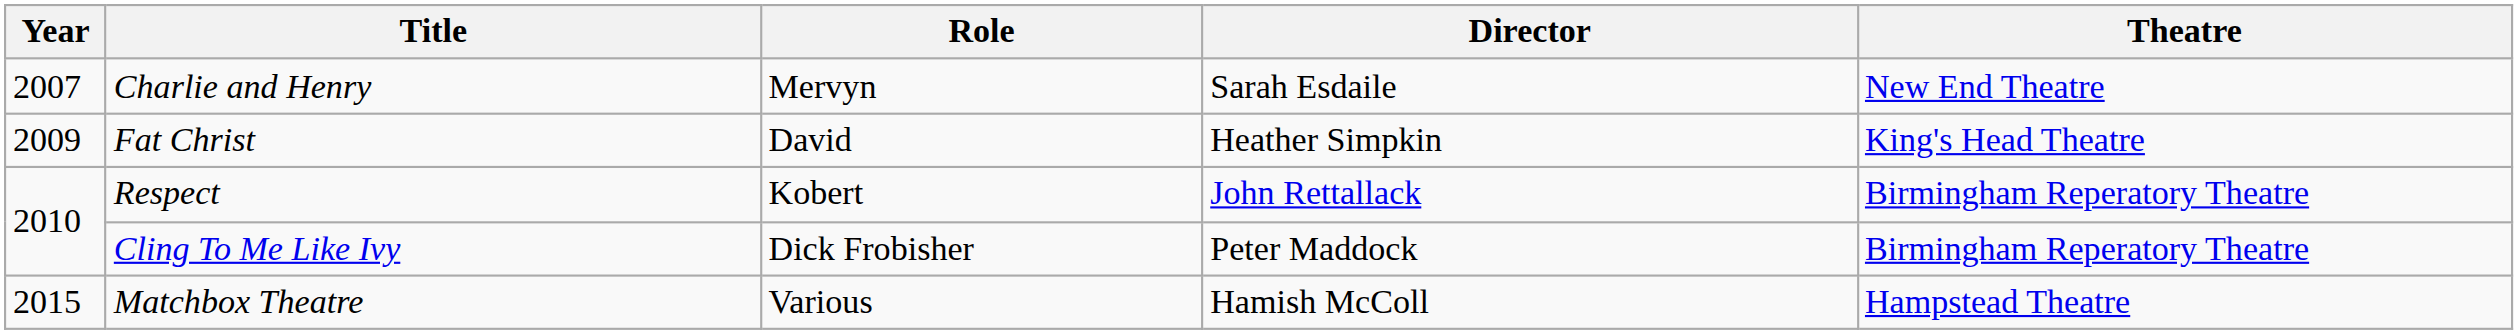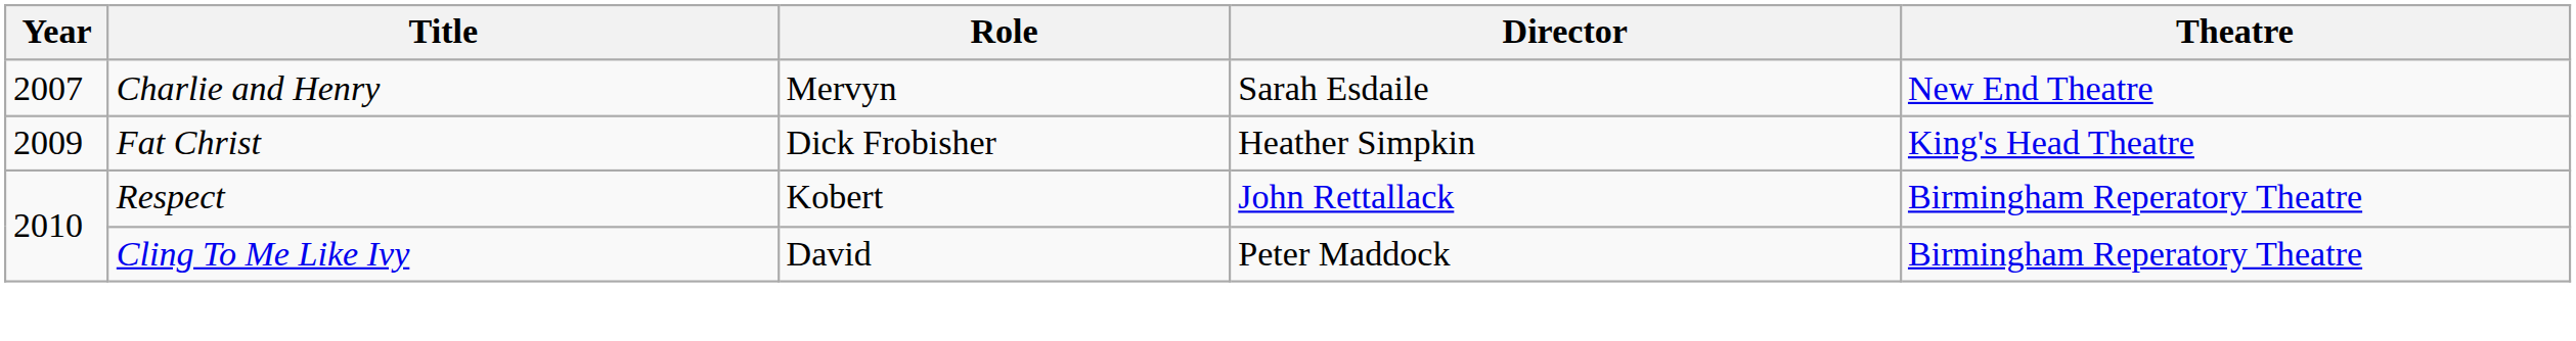Fat Christ | Role: David -> Dick Frobisher
Cling To Me Like Ivy | Role: Dick Frobisher -> David
- row: 2015 | Matchbox Theatre | Various | Hamish McColl | Hampstead Theatre
